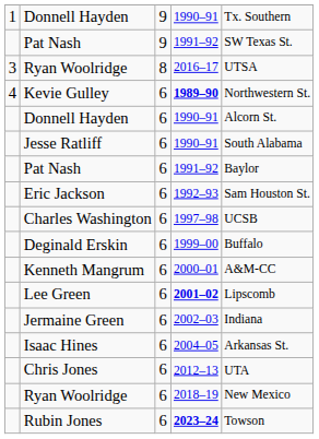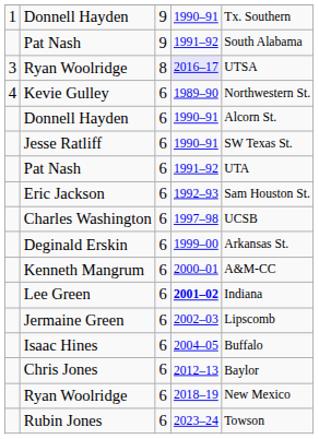Pat Nash / 9 | column 5: SW Texas St. -> South Alabama
Ryan Woolridge / 8 | column 4: no background -> lavender background
Kevie Gulley | column 4: bold -> normal
Jesse Ratliff | column 5: South Alabama -> SW Texas St.
Pat Nash / 6 | column 5: Baylor -> UTA
Deginald Erskin | column 5: Buffalo -> Arkansas St.
Lee Green | column 5: Lipscomb -> Indiana
Jermaine Green | column 5: Indiana -> Lipscomb
Isaac Hines | column 5: Arkansas St. -> Buffalo
Chris Jones | column 5: UTA -> Baylor
Rubin Jones | column 4: bold -> normal
